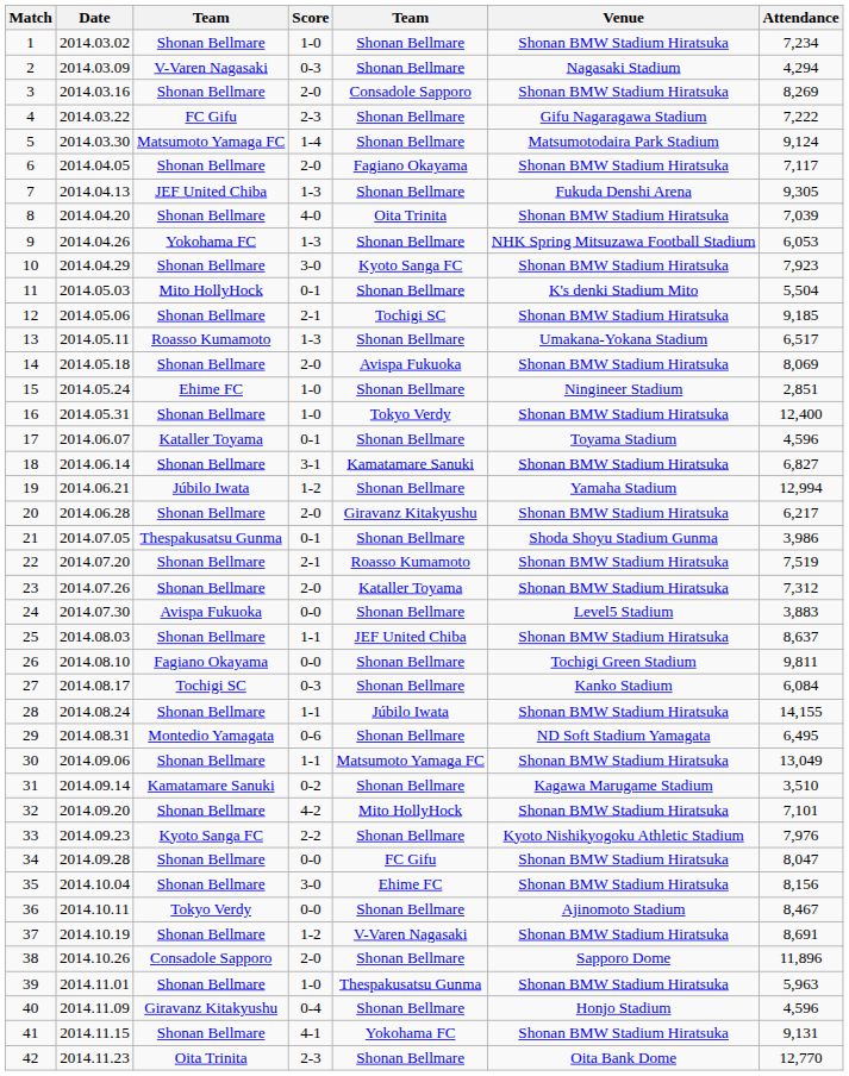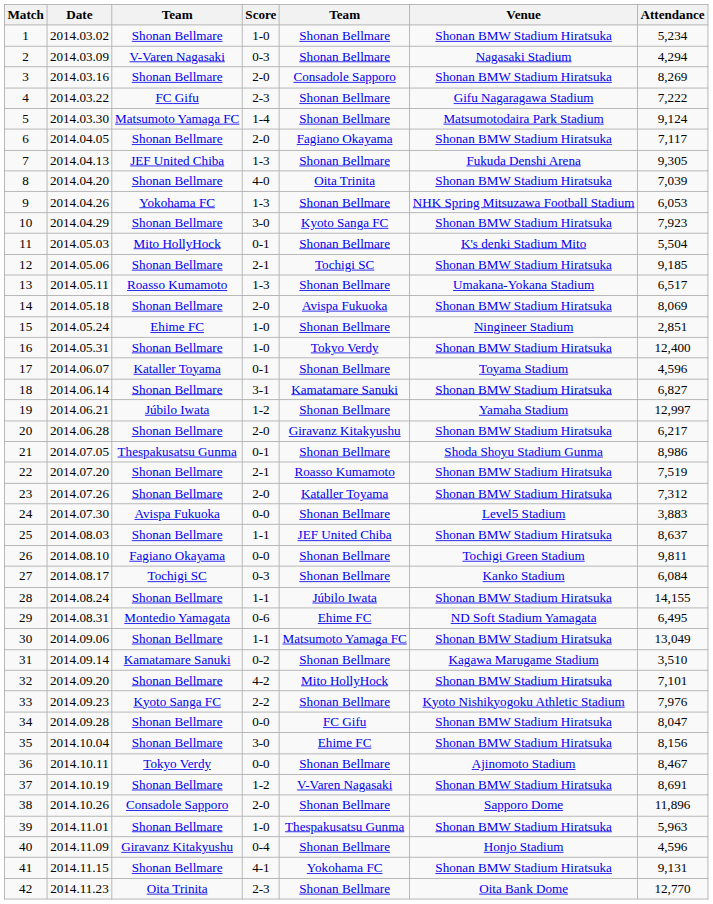1 | Attendance: 7,234 -> 5,234
19 | Attendance: 12,994 -> 12,997
21 | Attendance: 3,986 -> 8,986
29 | column 5: Shonan Bellmare -> Ehime FC
